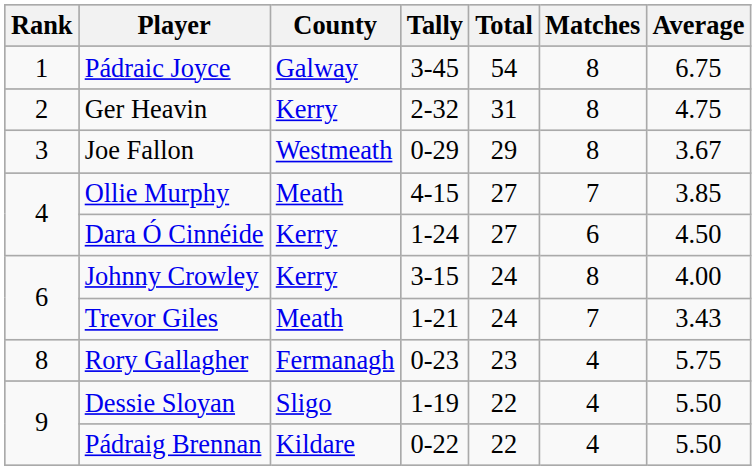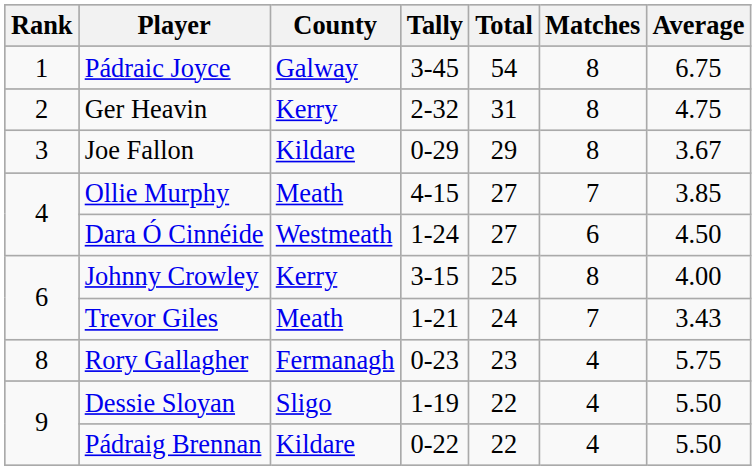Joe Fallon | County: Westmeath -> Kildare
Dara Ó Cinnéide | County: Kerry -> Westmeath
Johnny Crowley | Total: 24 -> 25
